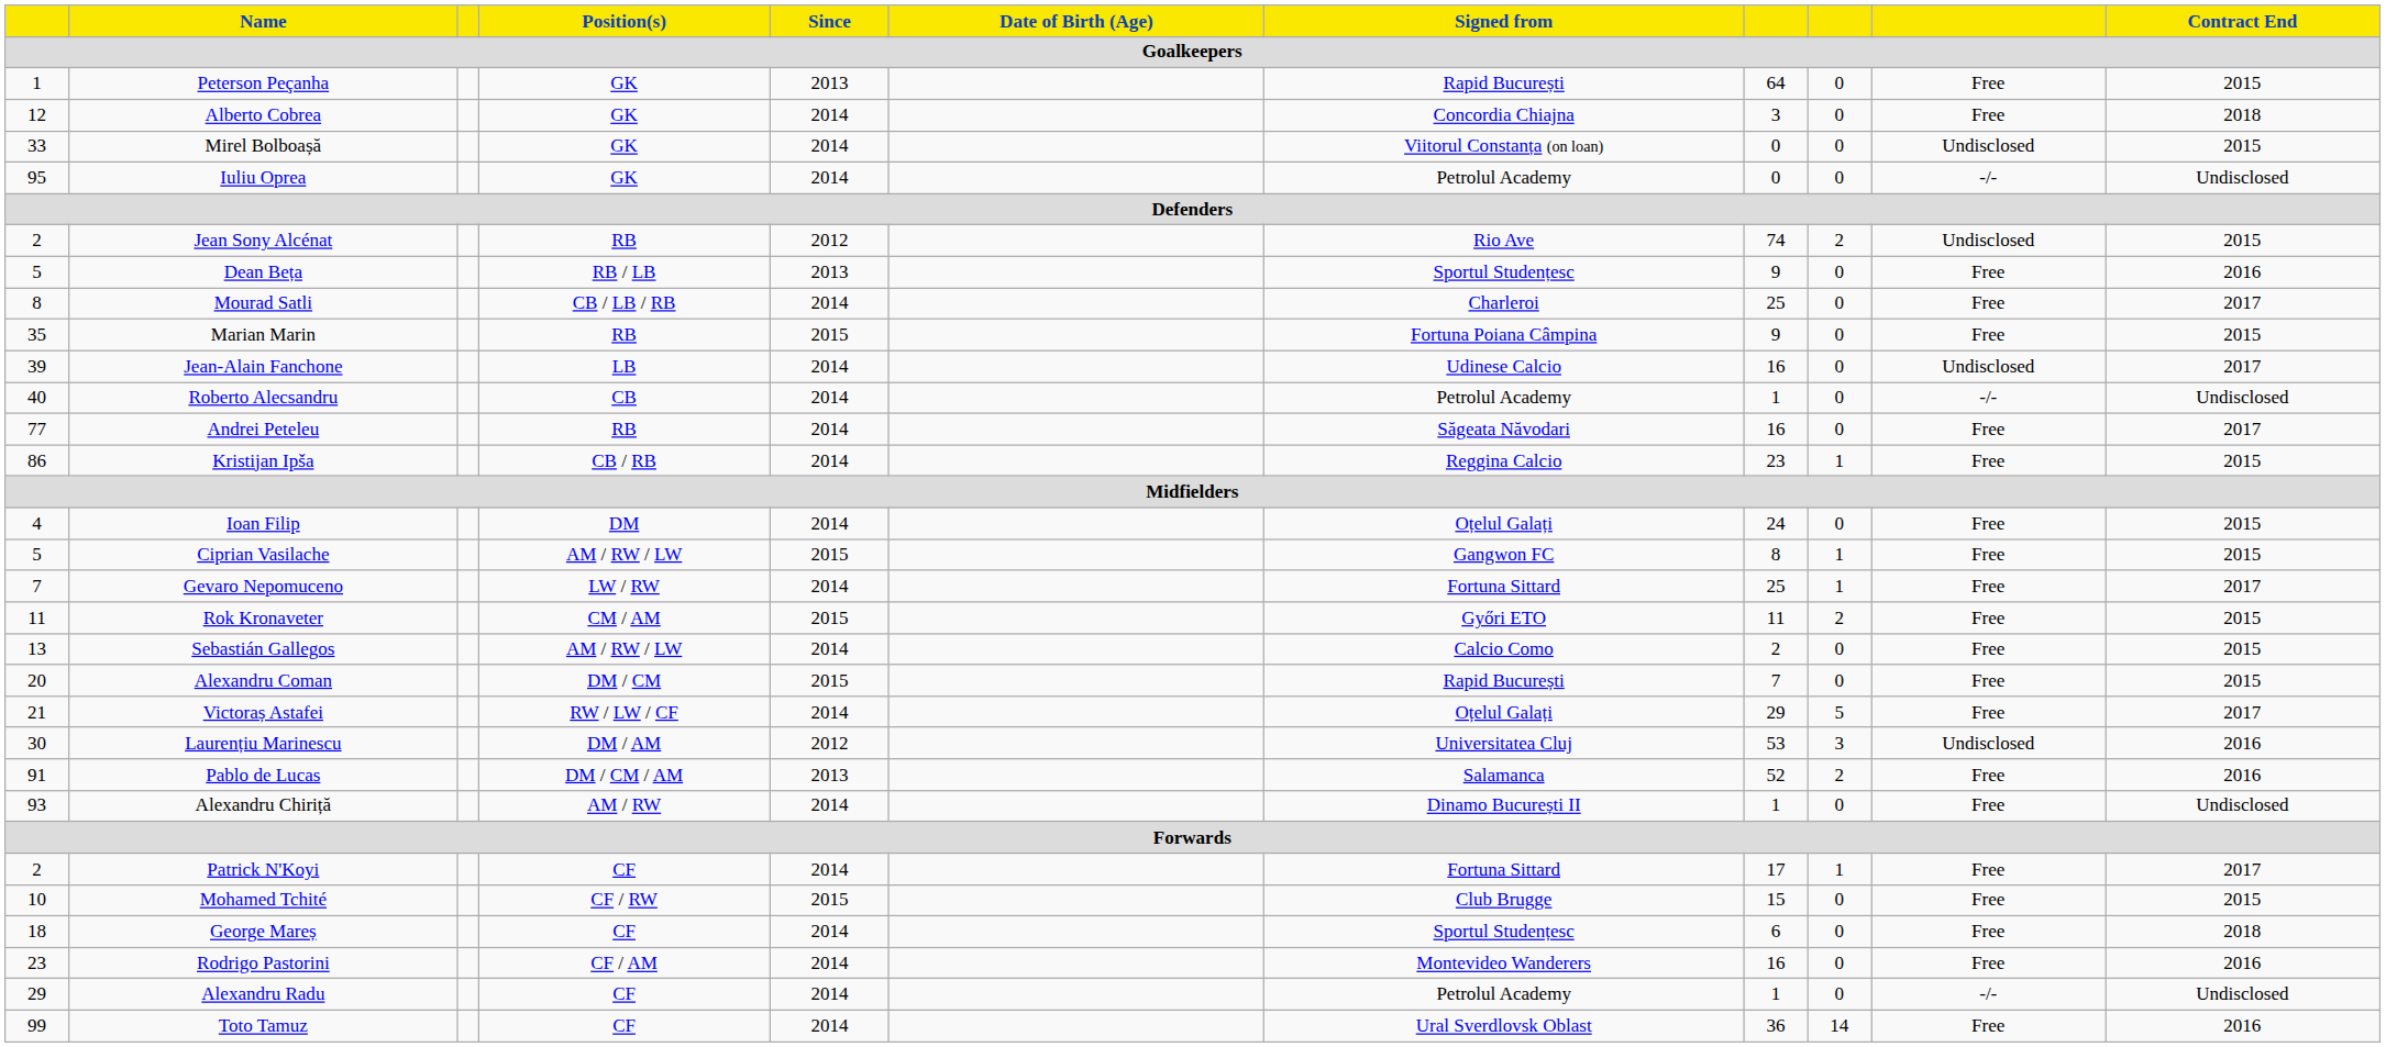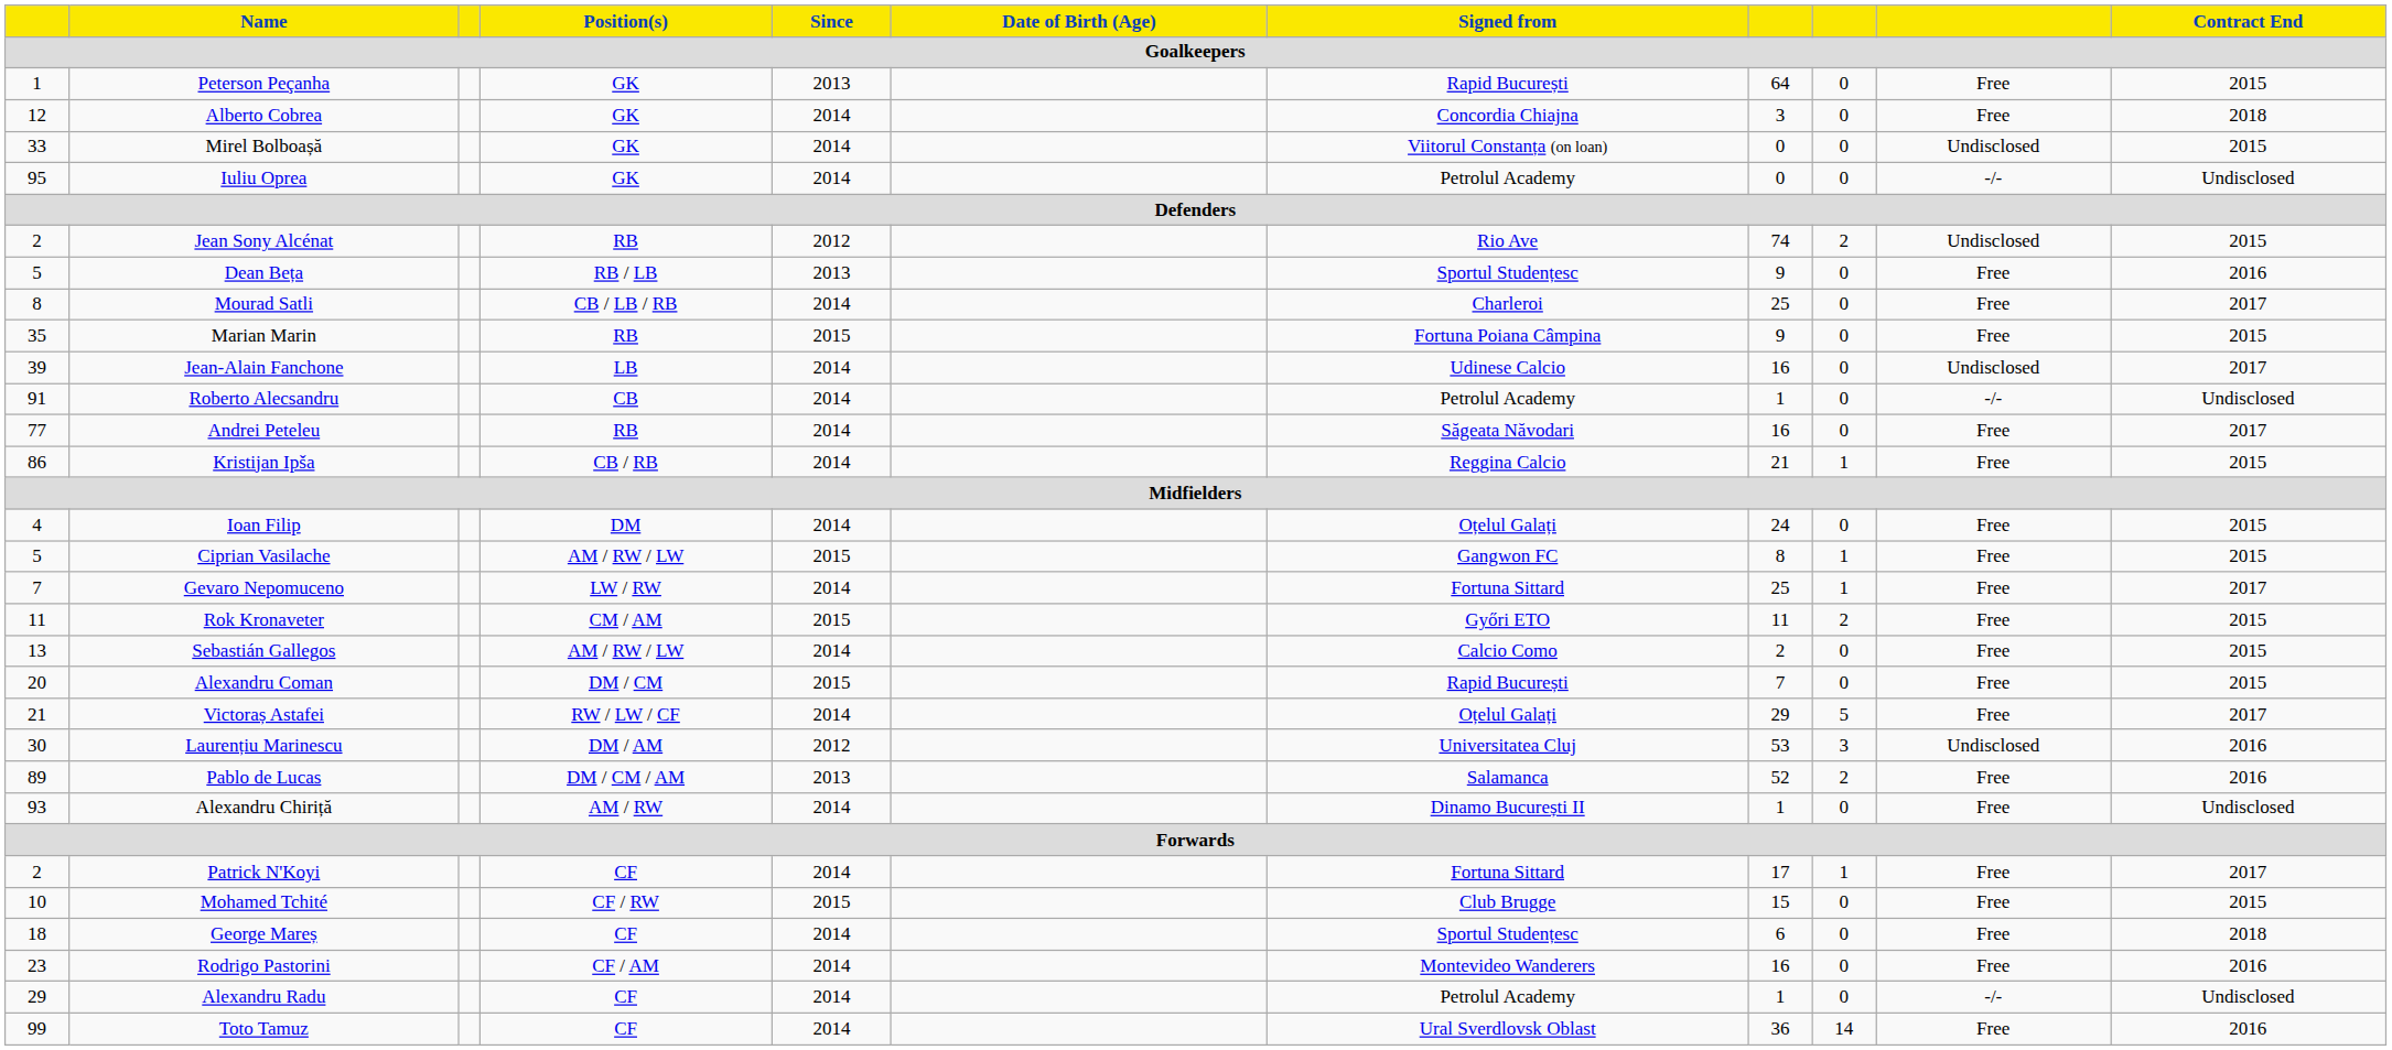Roberto Alecsandru | column 1: 40 -> 91
Kristijan Ipša | column 8: 23 -> 21
Pablo de Lucas | column 1: 91 -> 89
